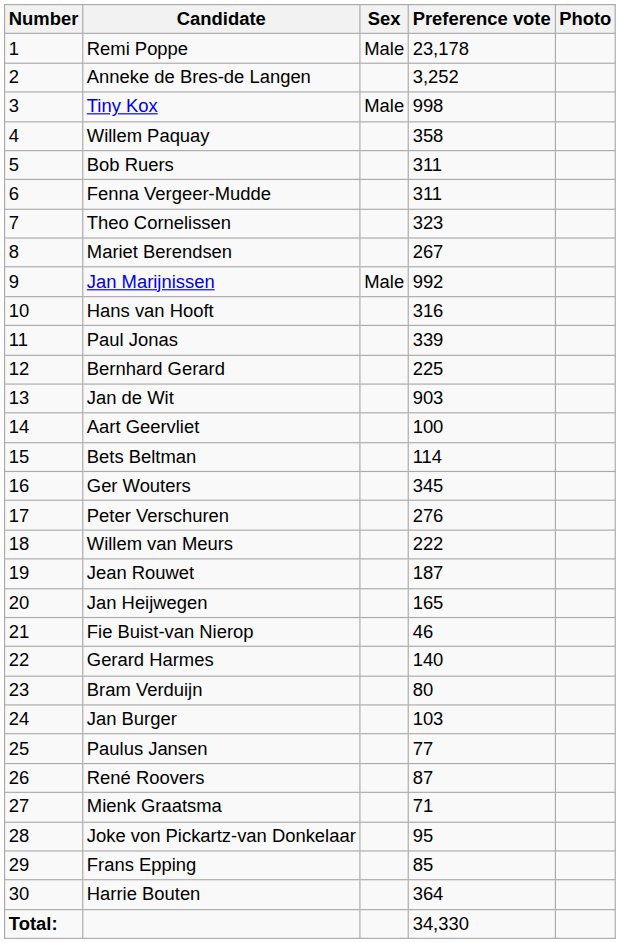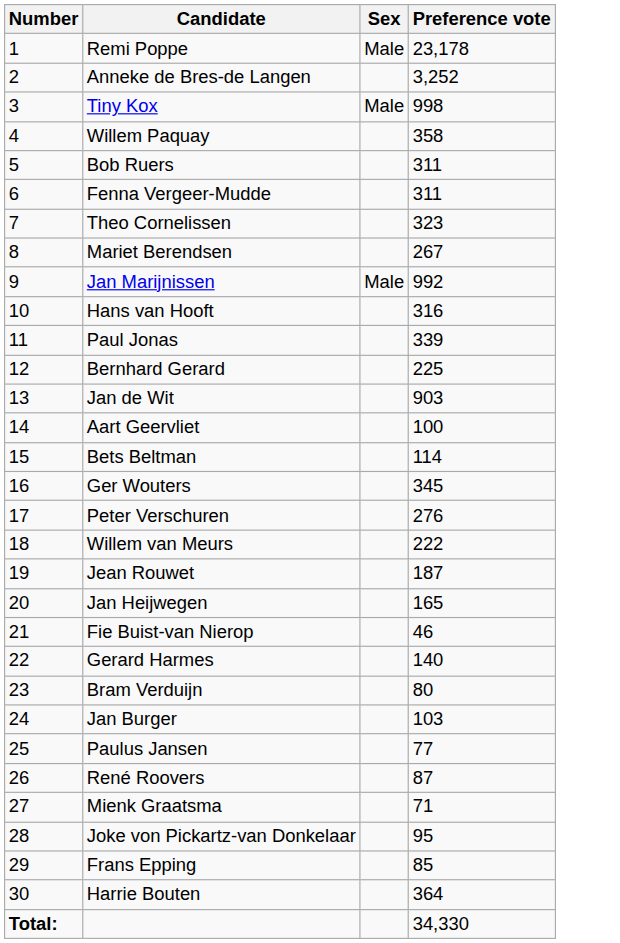- column: Photo
